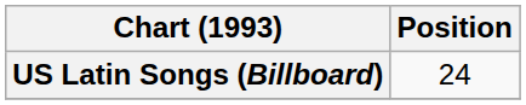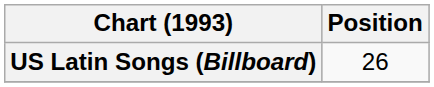US Latin Songs (Billboard) | Position: 24 -> 26
